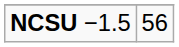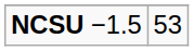NCSU −1.5 | column 2: 56 -> 53
